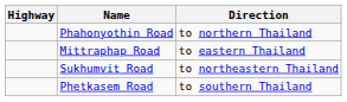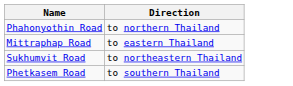- column: Highway
